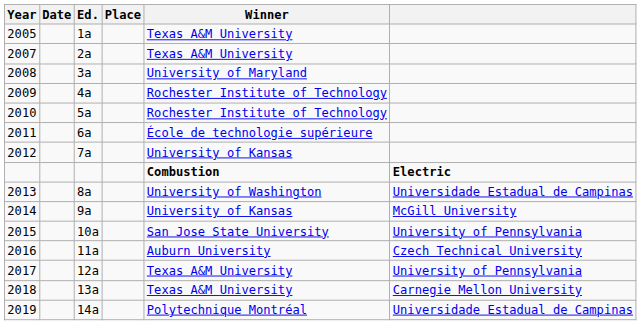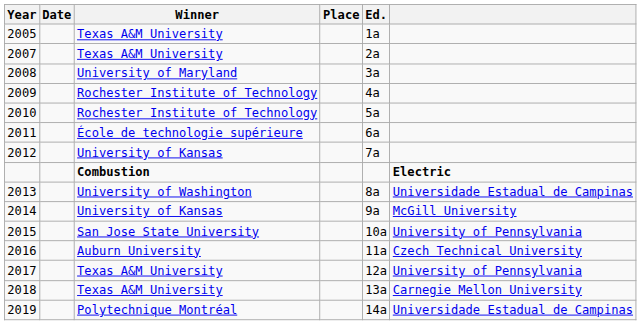columns swapped: Ed. <-> Winner
